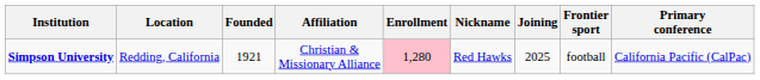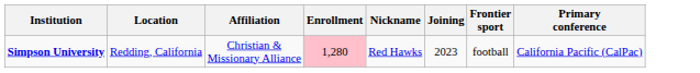- column: Founded | 1921
Simpson University | Joining: 2025 -> 2023
